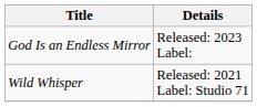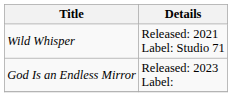rows swapped: Wild Whisper <-> God Is an Endless Mirror
